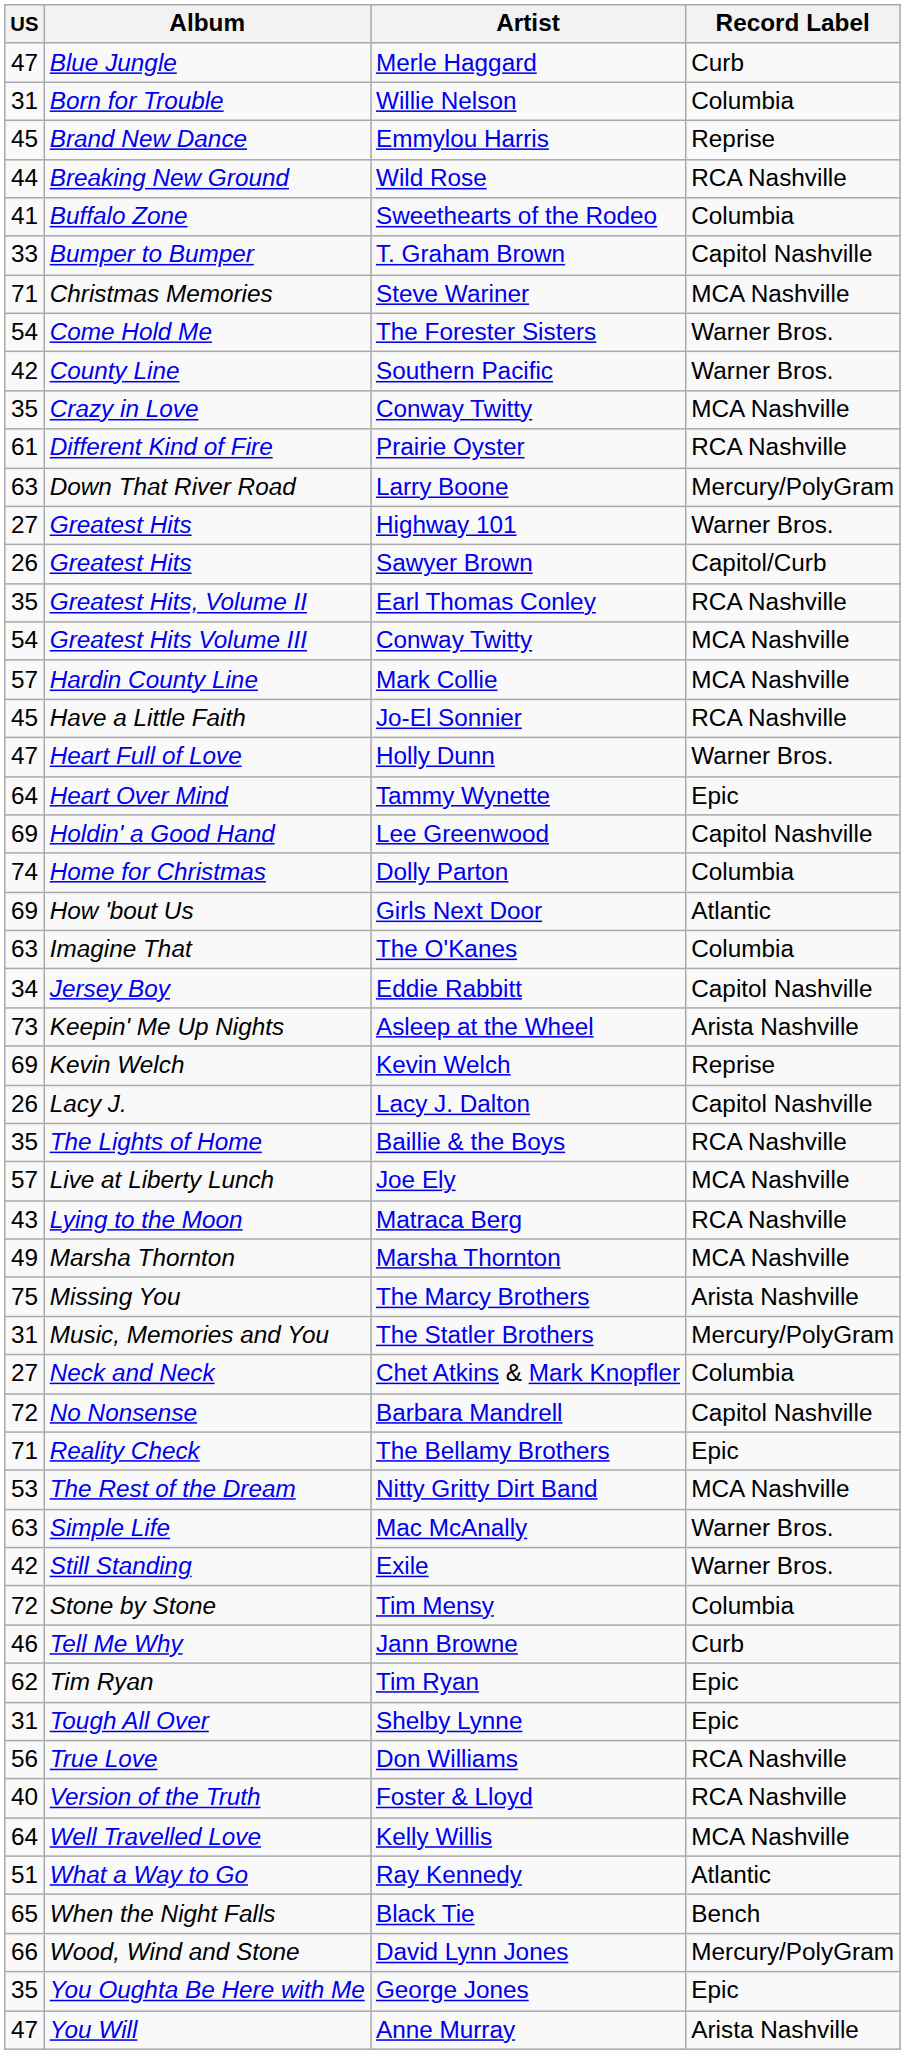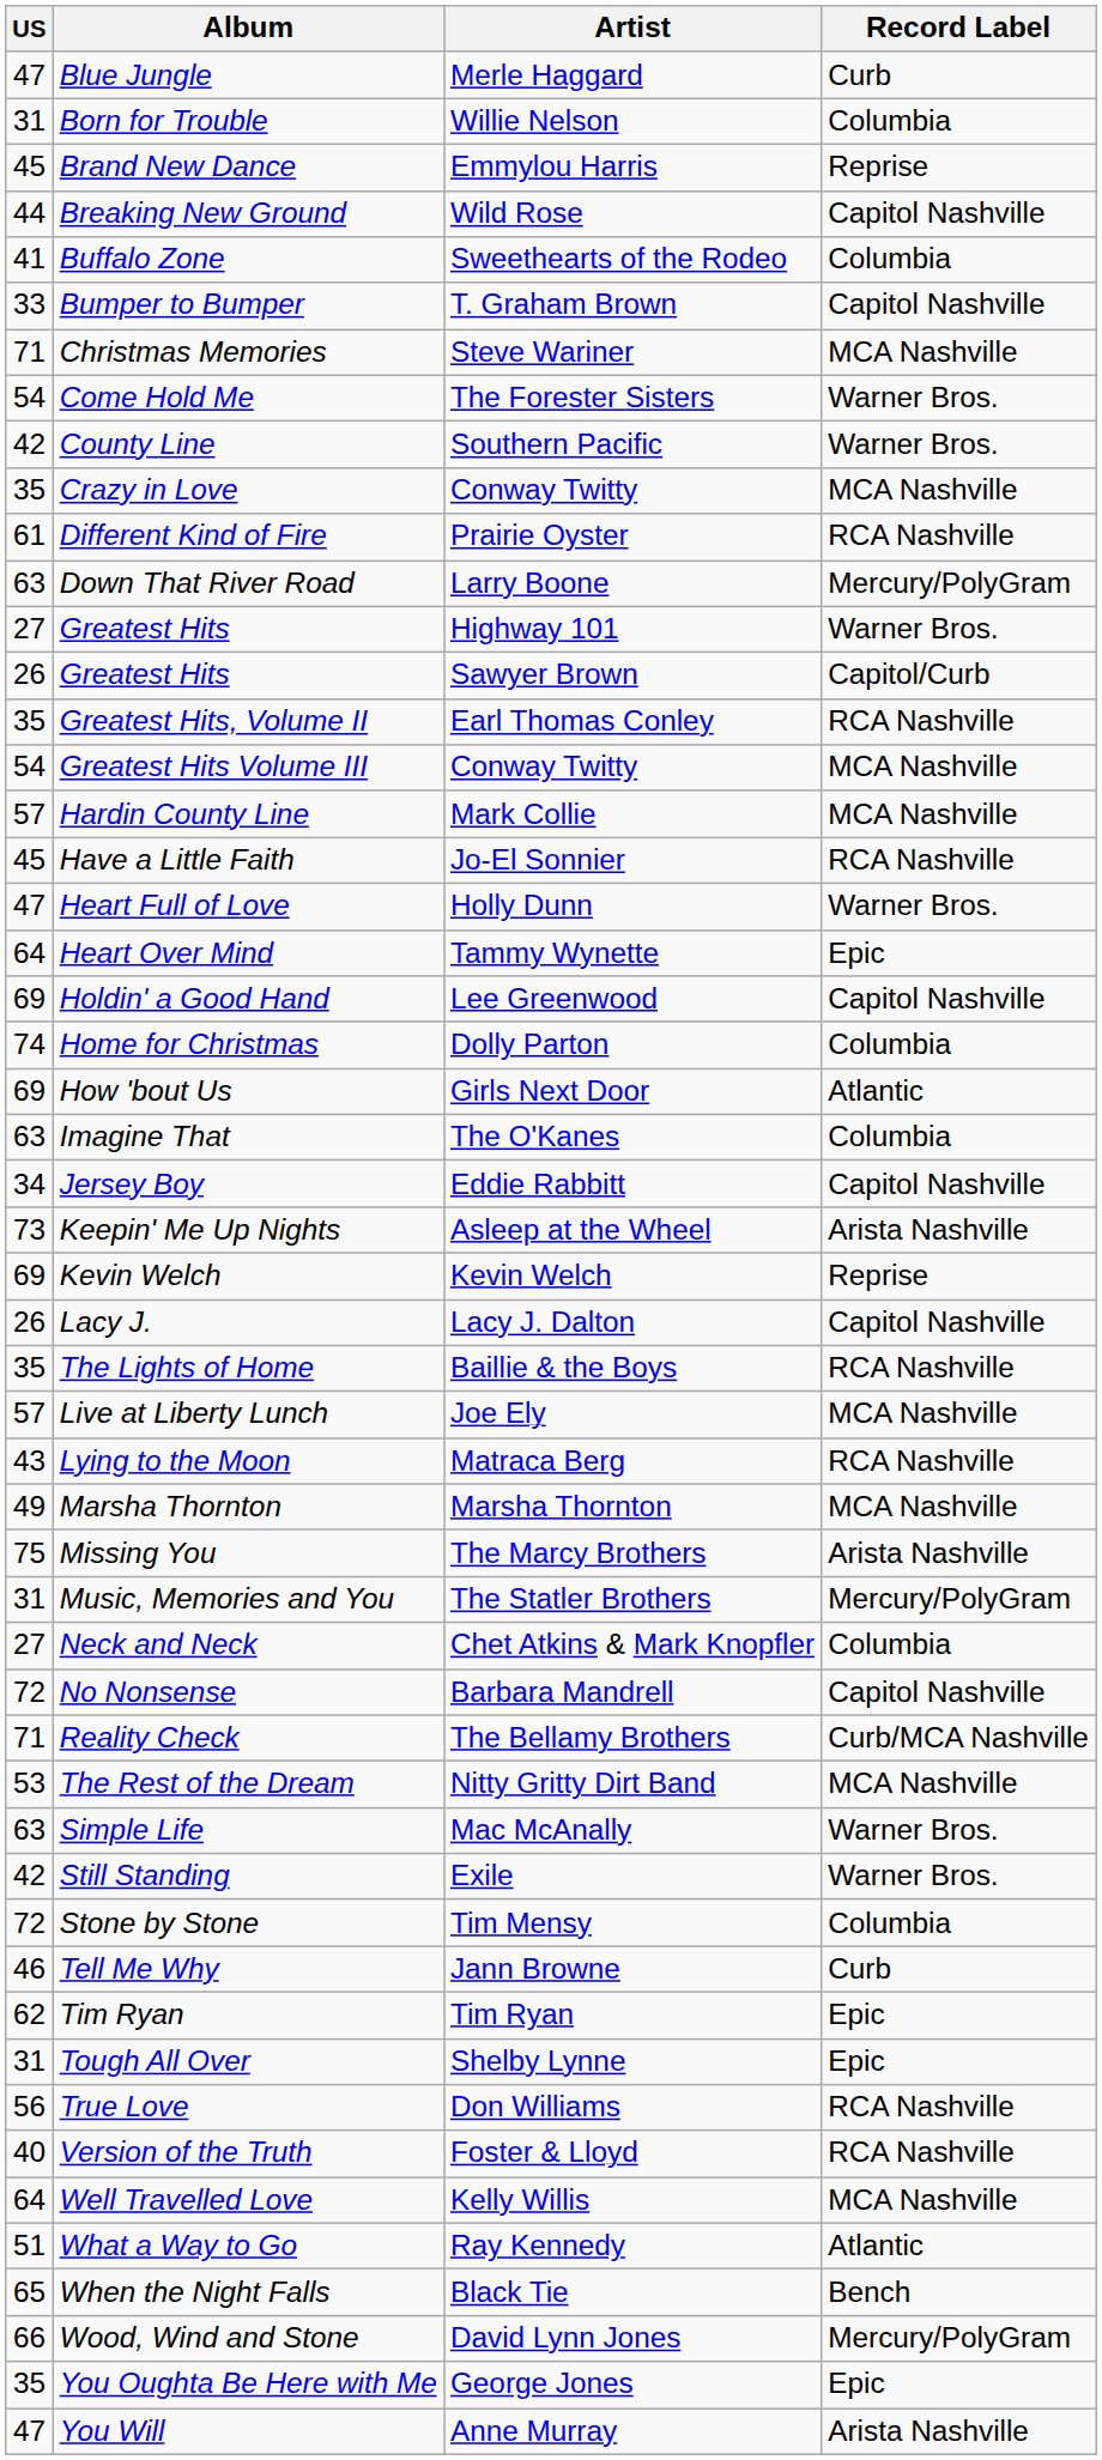Breaking New Ground | Record Label: RCA Nashville -> Capitol Nashville
Reality Check | Record Label: Epic -> Curb/MCA Nashville
